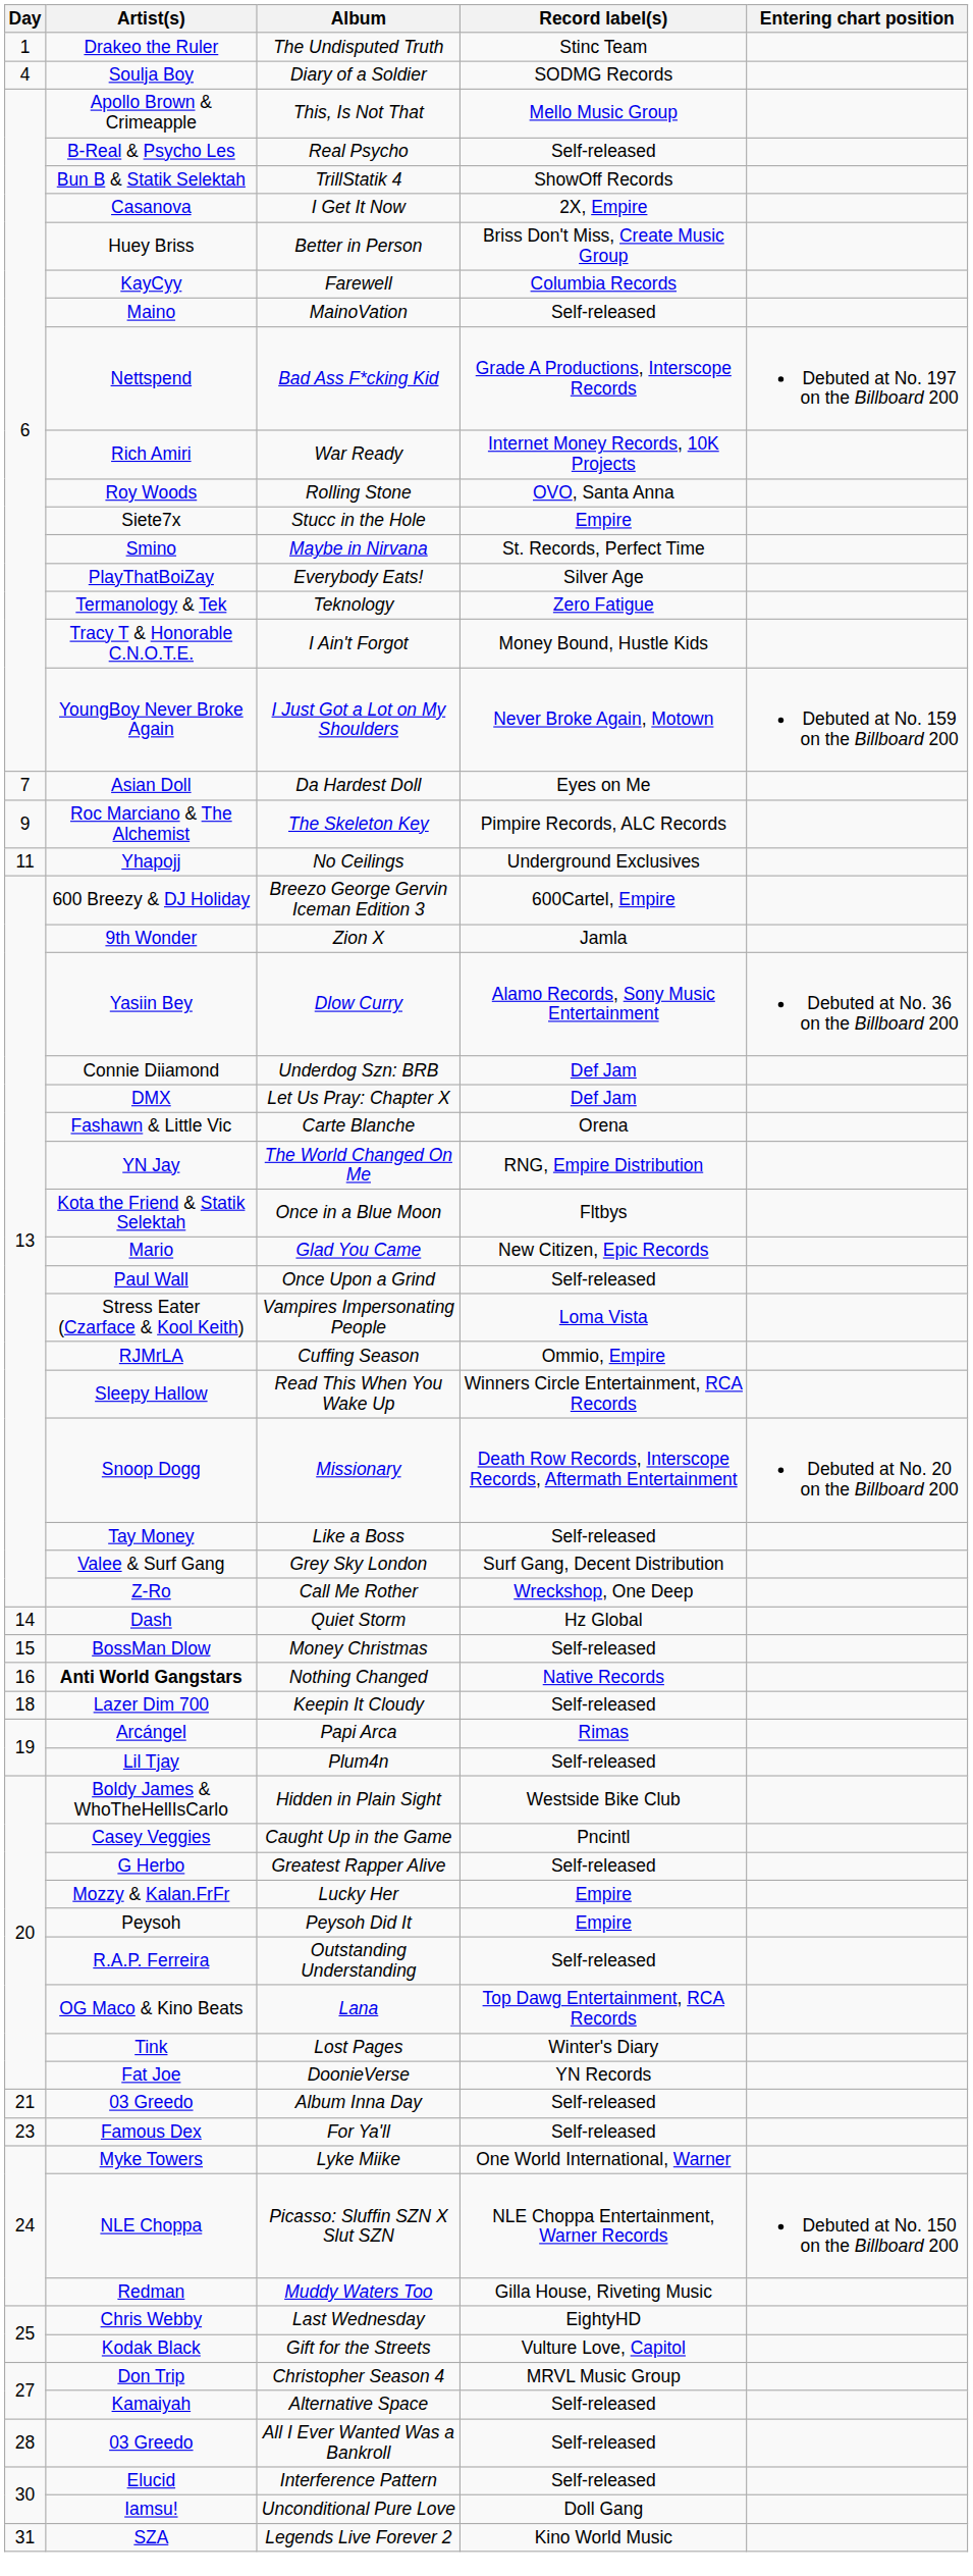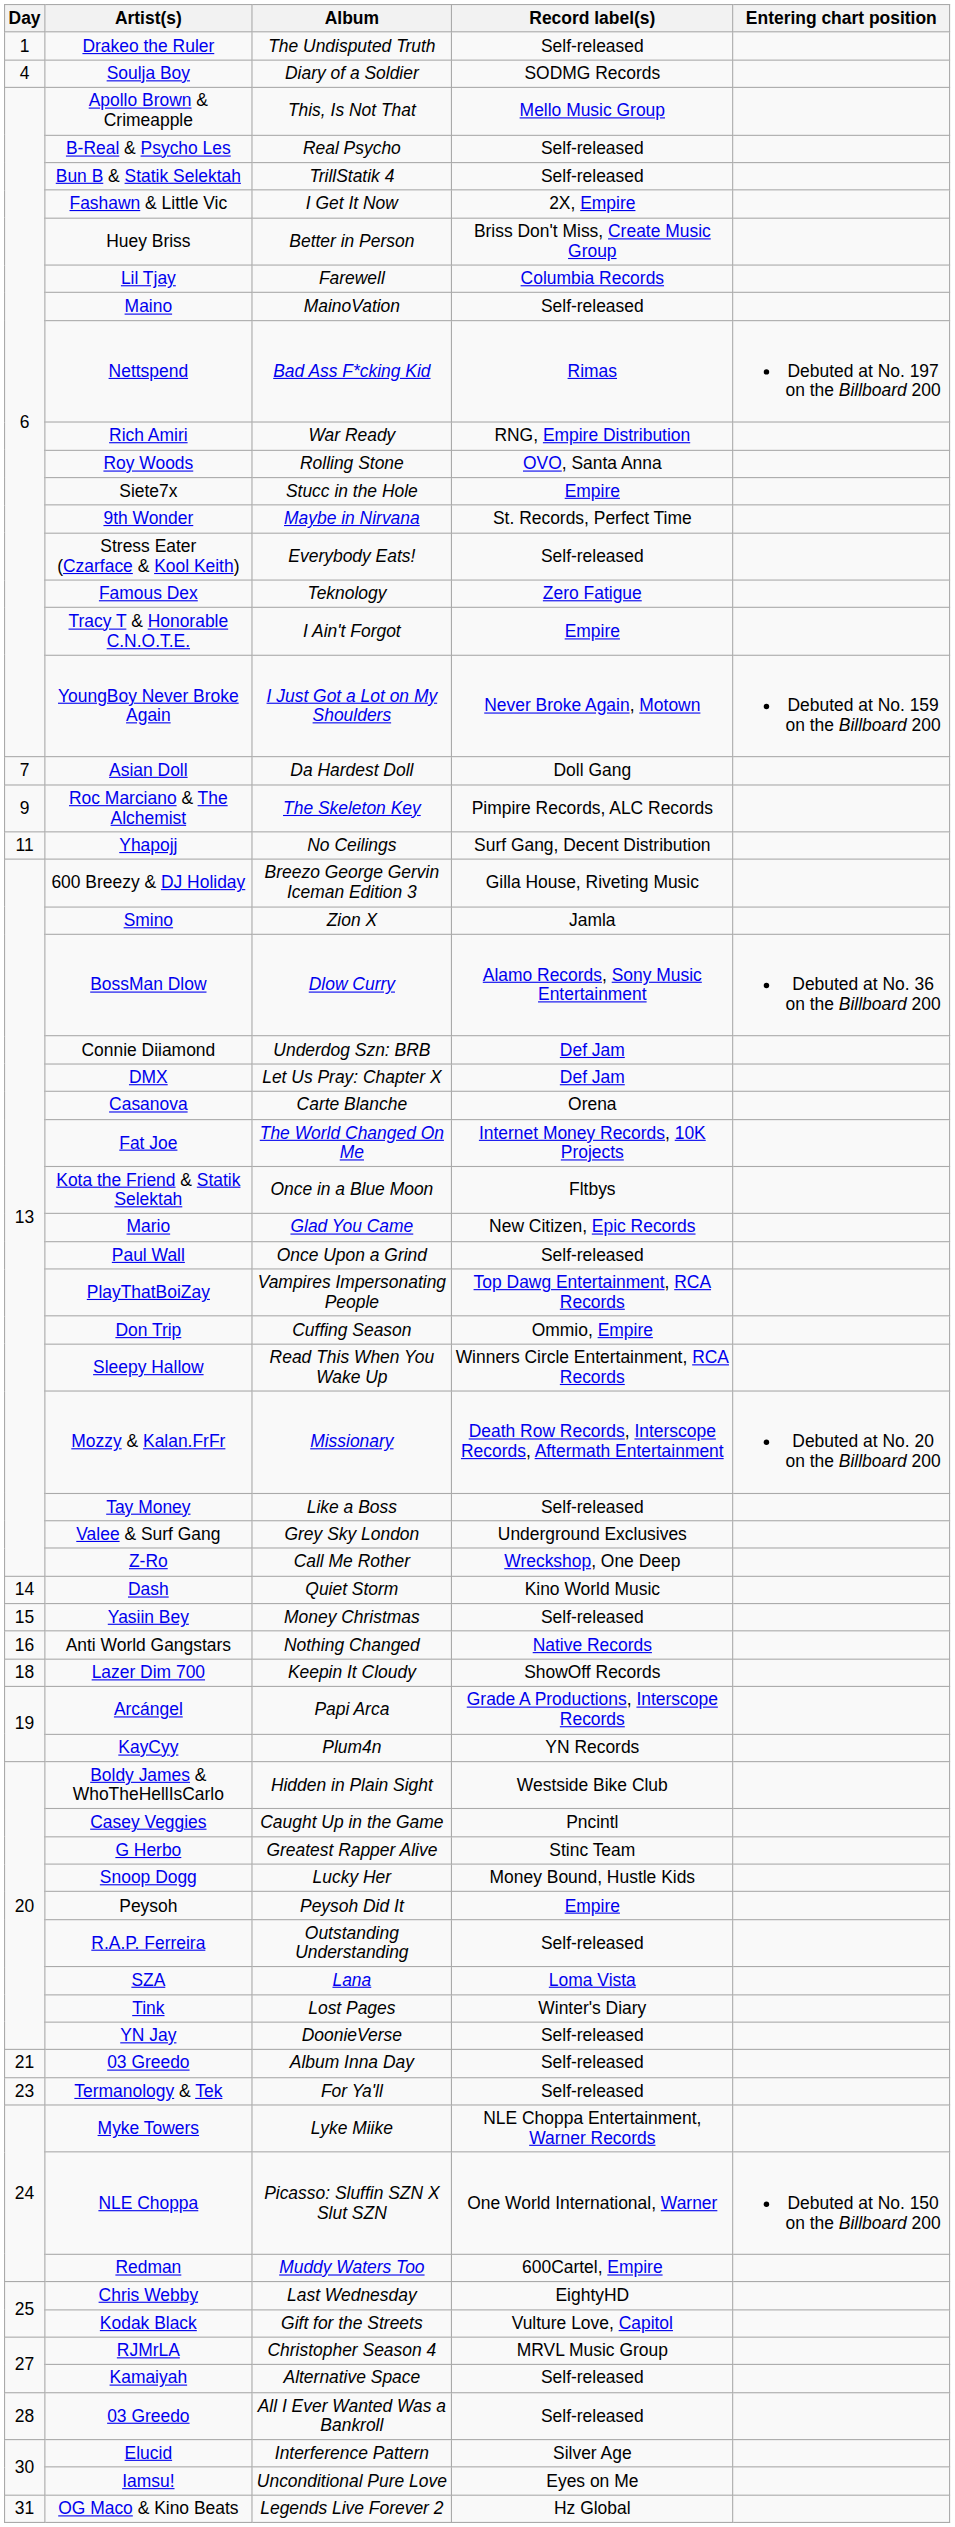The Undisputed Truth | Record label(s): Stinc Team -> Self-released
TrillStatik 4 | Record label(s): ShowOff Records -> Self-released
I Get It Now | Artist(s): Casanova -> Fashawn & Little Vic
Farewell | Artist(s): KayCyy -> Lil Tjay
Bad Ass F*cking Kid | Record label(s): Grade A Productions, Interscope Records -> Rimas
War Ready | Record label(s): Internet Money Records, 10K Projects -> RNG, Empire Distribution
Maybe in Nirvana | Artist(s): Smino -> 9th Wonder
Everybody Eats! | Artist(s): PlayThatBoiZay -> Stress Eater (Czarface & Kool Keith)
Everybody Eats! | Record label(s): Silver Age -> Self-released
Teknology | Artist(s): Termanology & Tek -> Famous Dex
I Ain't Forgot | Record label(s): Money Bound, Hustle Kids -> Empire
Da Hardest Doll | Record label(s): Eyes on Me -> Doll Gang
No Ceilings | Record label(s): Underground Exclusives -> Surf Gang, Decent Distribution
Breezo George Gervin Iceman Edition 3 | Record label(s): 600Cartel, Empire -> Gilla House, Riveting Music
Zion X | Artist(s): 9th Wonder -> Smino
Dlow Curry | Artist(s): Yasiin Bey -> BossMan Dlow
Carte Blanche | Artist(s): Fashawn & Little Vic -> Casanova
The World Changed On Me | Artist(s): YN Jay -> Fat Joe
The World Changed On Me | Record label(s): RNG, Empire Distribution -> Internet Money Records, 10K Projects
Vampires Impersonating People | Artist(s): Stress Eater (Czarface & Kool Keith) -> PlayThatBoiZay
Vampires Impersonating People | Record label(s): Loma Vista -> Top Dawg Entertainment, RCA Records
Cuffing Season | Artist(s): RJMrLA -> Don Trip
Missionary | Artist(s): Snoop Dogg -> Mozzy & Kalan.FrFr
Grey Sky London | Record label(s): Surf Gang, Decent Distribution -> Underground Exclusives
Quiet Storm | Record label(s): Hz Global -> Kino World Music
Money Christmas | Artist(s): BossMan Dlow -> Yasiin Bey
Nothing Changed | Artist(s): bold -> normal
Keepin It Cloudy | Record label(s): Self-released -> ShowOff Records
Papi Arca | Record label(s): Rimas -> Grade A Productions, Interscope Records
Plum4n | Artist(s): Lil Tjay -> KayCyy
Plum4n | Record label(s): Self-released -> YN Records
Greatest Rapper Alive | Record label(s): Self-released -> Stinc Team
Lucky Her | Artist(s): Mozzy & Kalan.FrFr -> Snoop Dogg
Lucky Her | Record label(s): Empire -> Money Bound, Hustle Kids
Lana | Artist(s): OG Maco & Kino Beats -> SZA
Lana | Record label(s): Top Dawg Entertainment, RCA Records -> Loma Vista
DoonieVerse | Artist(s): Fat Joe -> YN Jay
DoonieVerse | Record label(s): YN Records -> Self-released
For Ya'll | Artist(s): Famous Dex -> Termanology & Tek
Lyke Miike | Record label(s): One World International, Warner -> NLE Choppa Entertainment, Warner Records
Picasso: Sluffin SZN X Slut SZN | Record label(s): NLE Choppa Entertainment, Warner Records -> One World International, Warner
Muddy Waters Too | Record label(s): Gilla House, Riveting Music -> 600Cartel, Empire
Christopher Season 4 | Artist(s): Don Trip -> RJMrLA
Interference Pattern | Record label(s): Self-released -> Silver Age
Unconditional Pure Love | Record label(s): Doll Gang -> Eyes on Me
Legends Live Forever 2 | Artist(s): SZA -> OG Maco & Kino Beats
Legends Live Forever 2 | Record label(s): Kino World Music -> Hz Global
